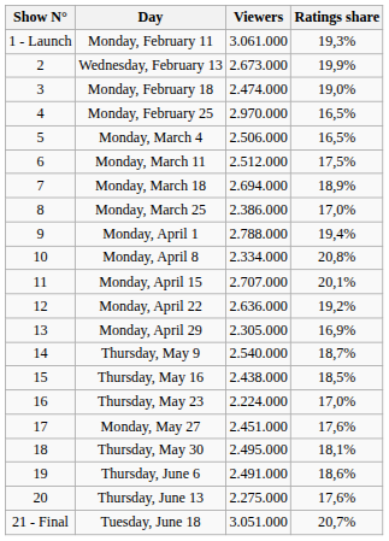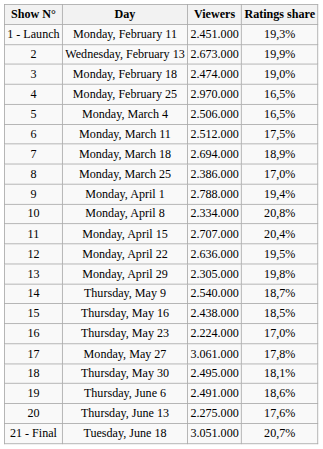Monday, February 11 | Viewers: 3.061.000 -> 2.451.000
Monday, April 15 | Ratings share: 20,1% -> 20,4%
Monday, April 22 | Ratings share: 19,2% -> 19,5%
Monday, April 29 | Ratings share: 16,9% -> 19,8%
Monday, May 27 | Viewers: 2.451.000 -> 3.061.000
Monday, May 27 | Ratings share: 17,6% -> 17,8%
